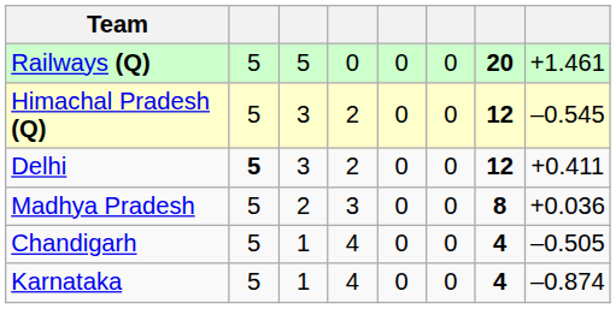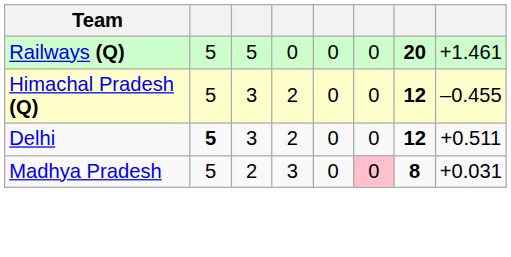Himachal Pradesh (Q) | column 8: –0.545 -> –0.455
Delhi | column 8: +0.411 -> +0.511
Madhya Pradesh | column 6: no background -> pink background
Madhya Pradesh | column 8: +0.036 -> +0.031
- row: Chandigarh | 5 | 1 | 4 | 0 | 0 | 4 | –0.505
- row: Karnataka | 5 | 1 | 4 | 0 | 0 | 4 | –0.874
